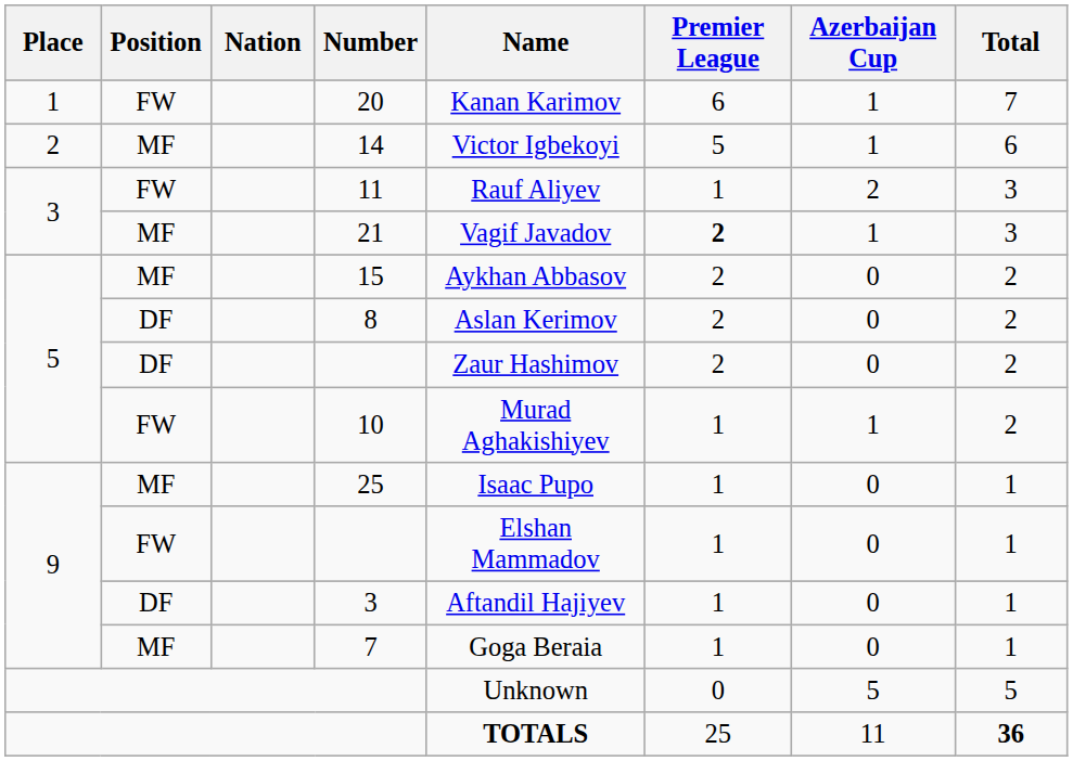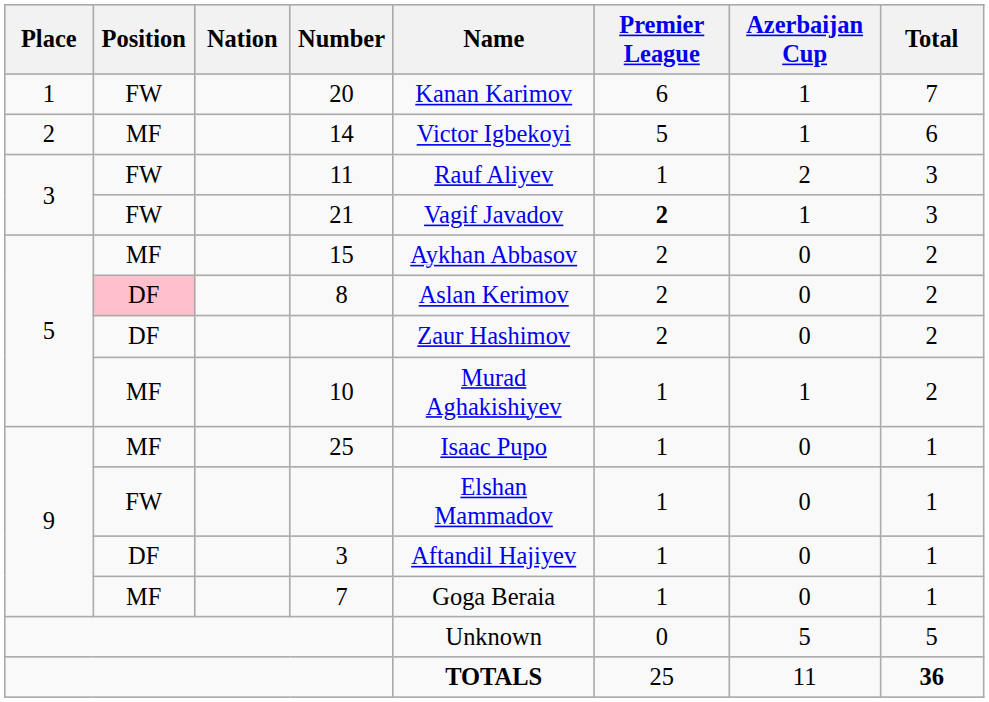21 | Position: MF -> FW
8 | Position: no background -> pink background
10 | Position: FW -> MF
